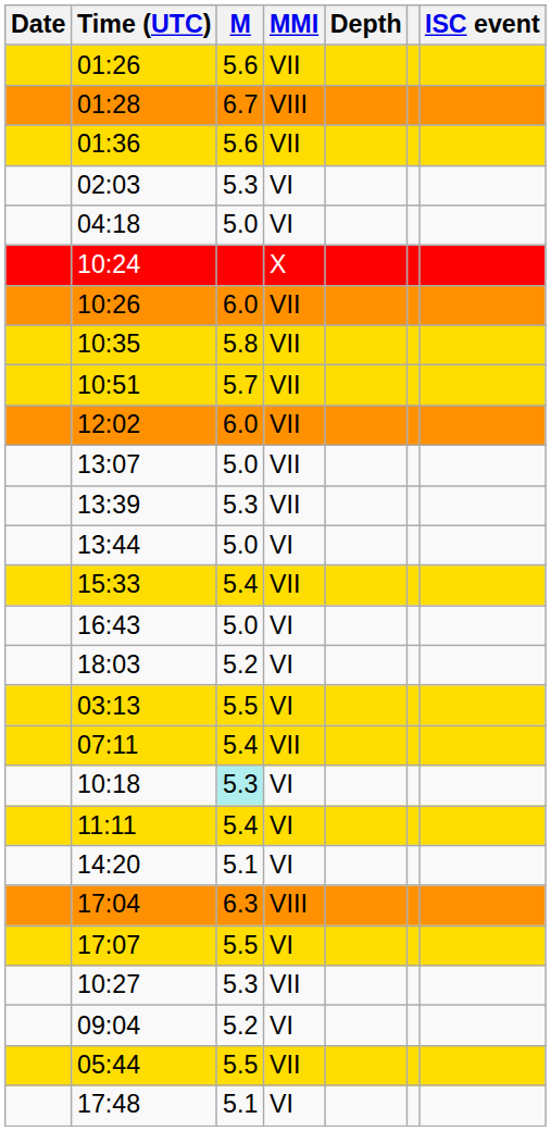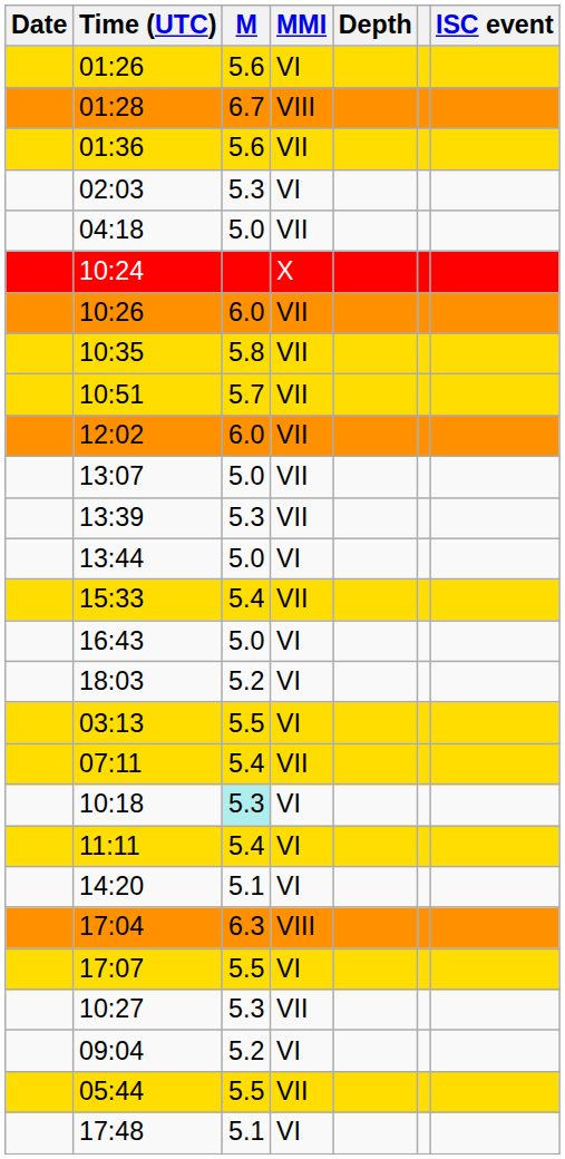01:26 | MMI: VII -> VI
04:18 | MMI: VI -> VII
